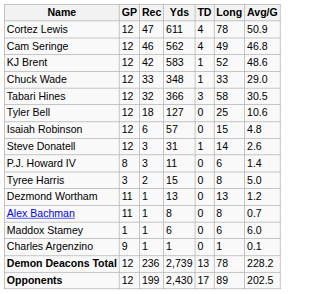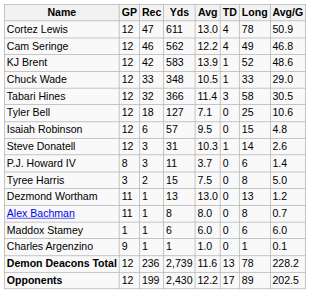+ column: Avg | 13.0 | 12.2 | 13.9 | 10.5 | 11.4 | 7.1 | 9.5 | 10.3 | 3.7 | 7.5 | 13.0 | 8.0 | 6.0 | 1.0 | 11.6 | 12.2
